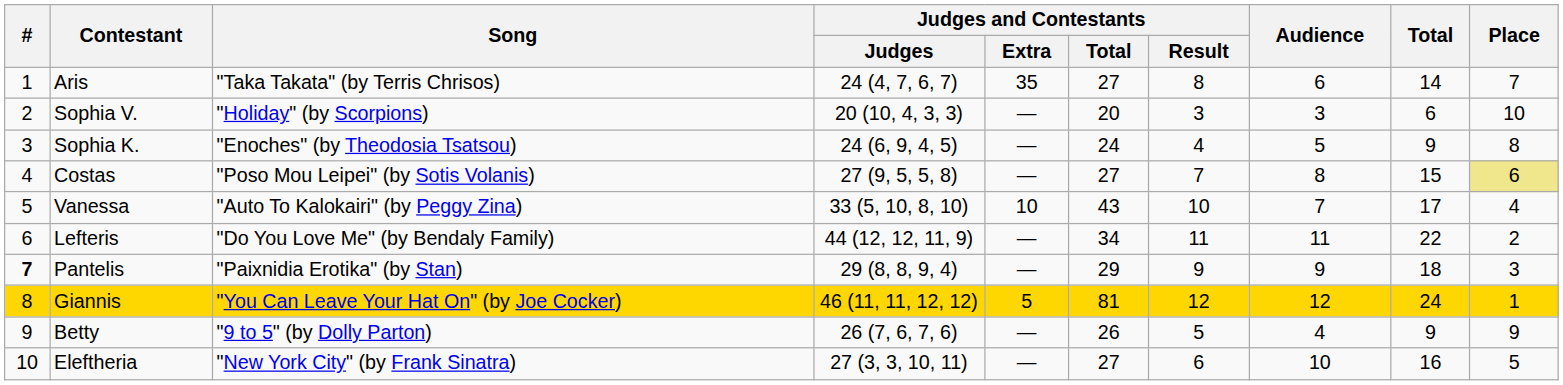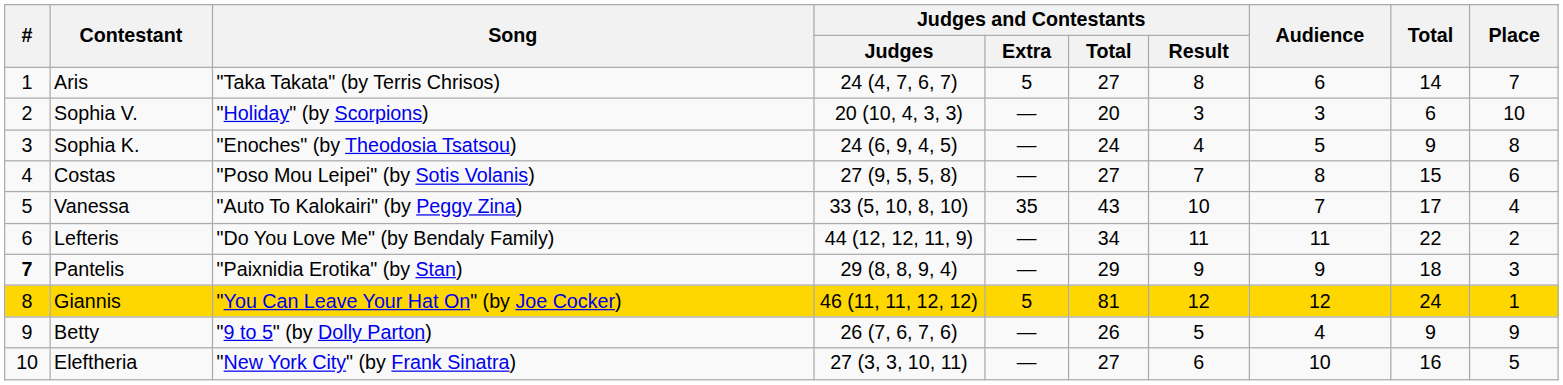Aris | Judges and Contestants / Extra: 35 -> 5
Costas | Place: khaki background -> no background
Vanessa | Judges and Contestants / Extra: 10 -> 35
